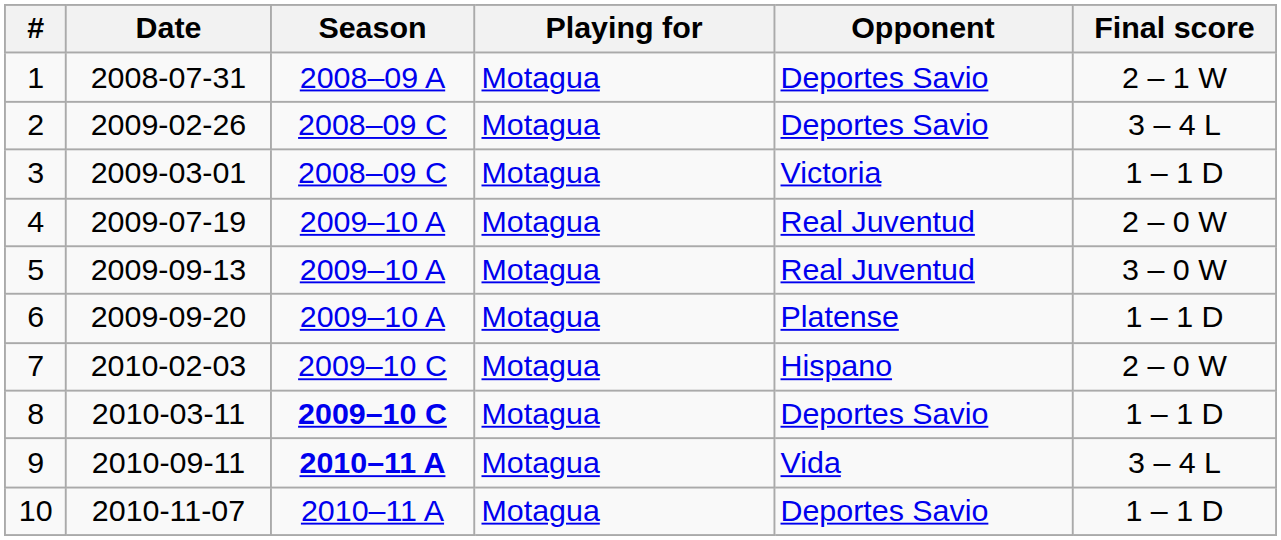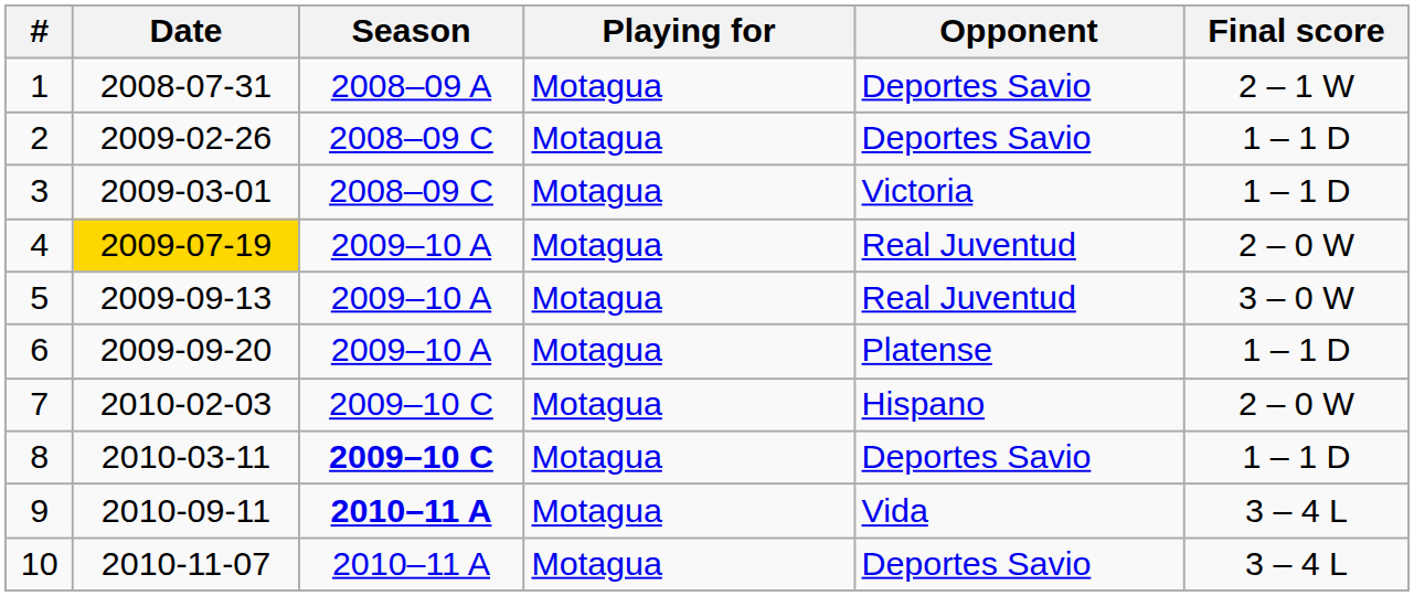2 | Final score: 3 – 4 L -> 1 – 1 D
4 | Date: no background -> gold background
10 | Final score: 1 – 1 D -> 3 – 4 L
